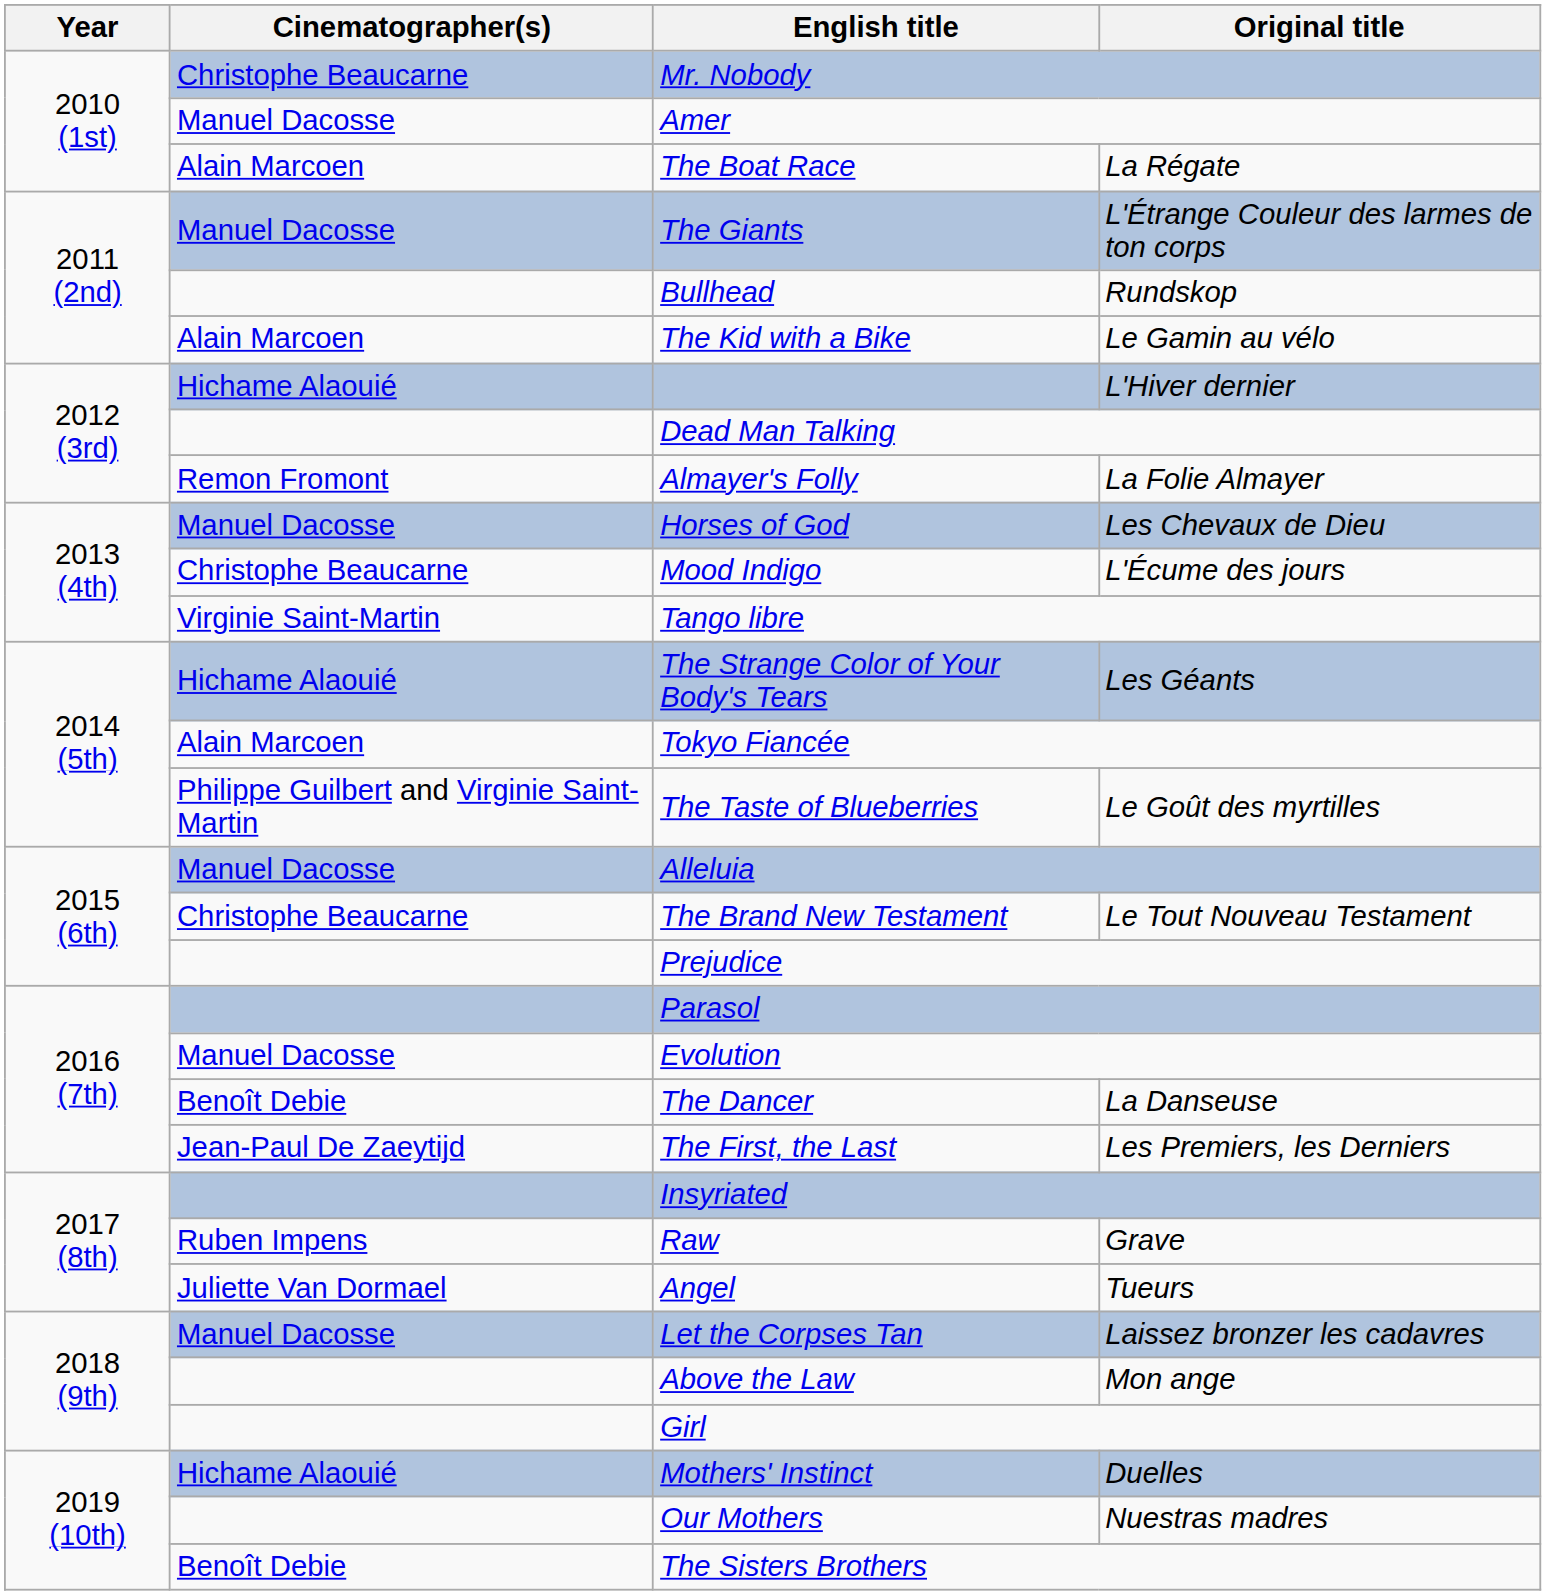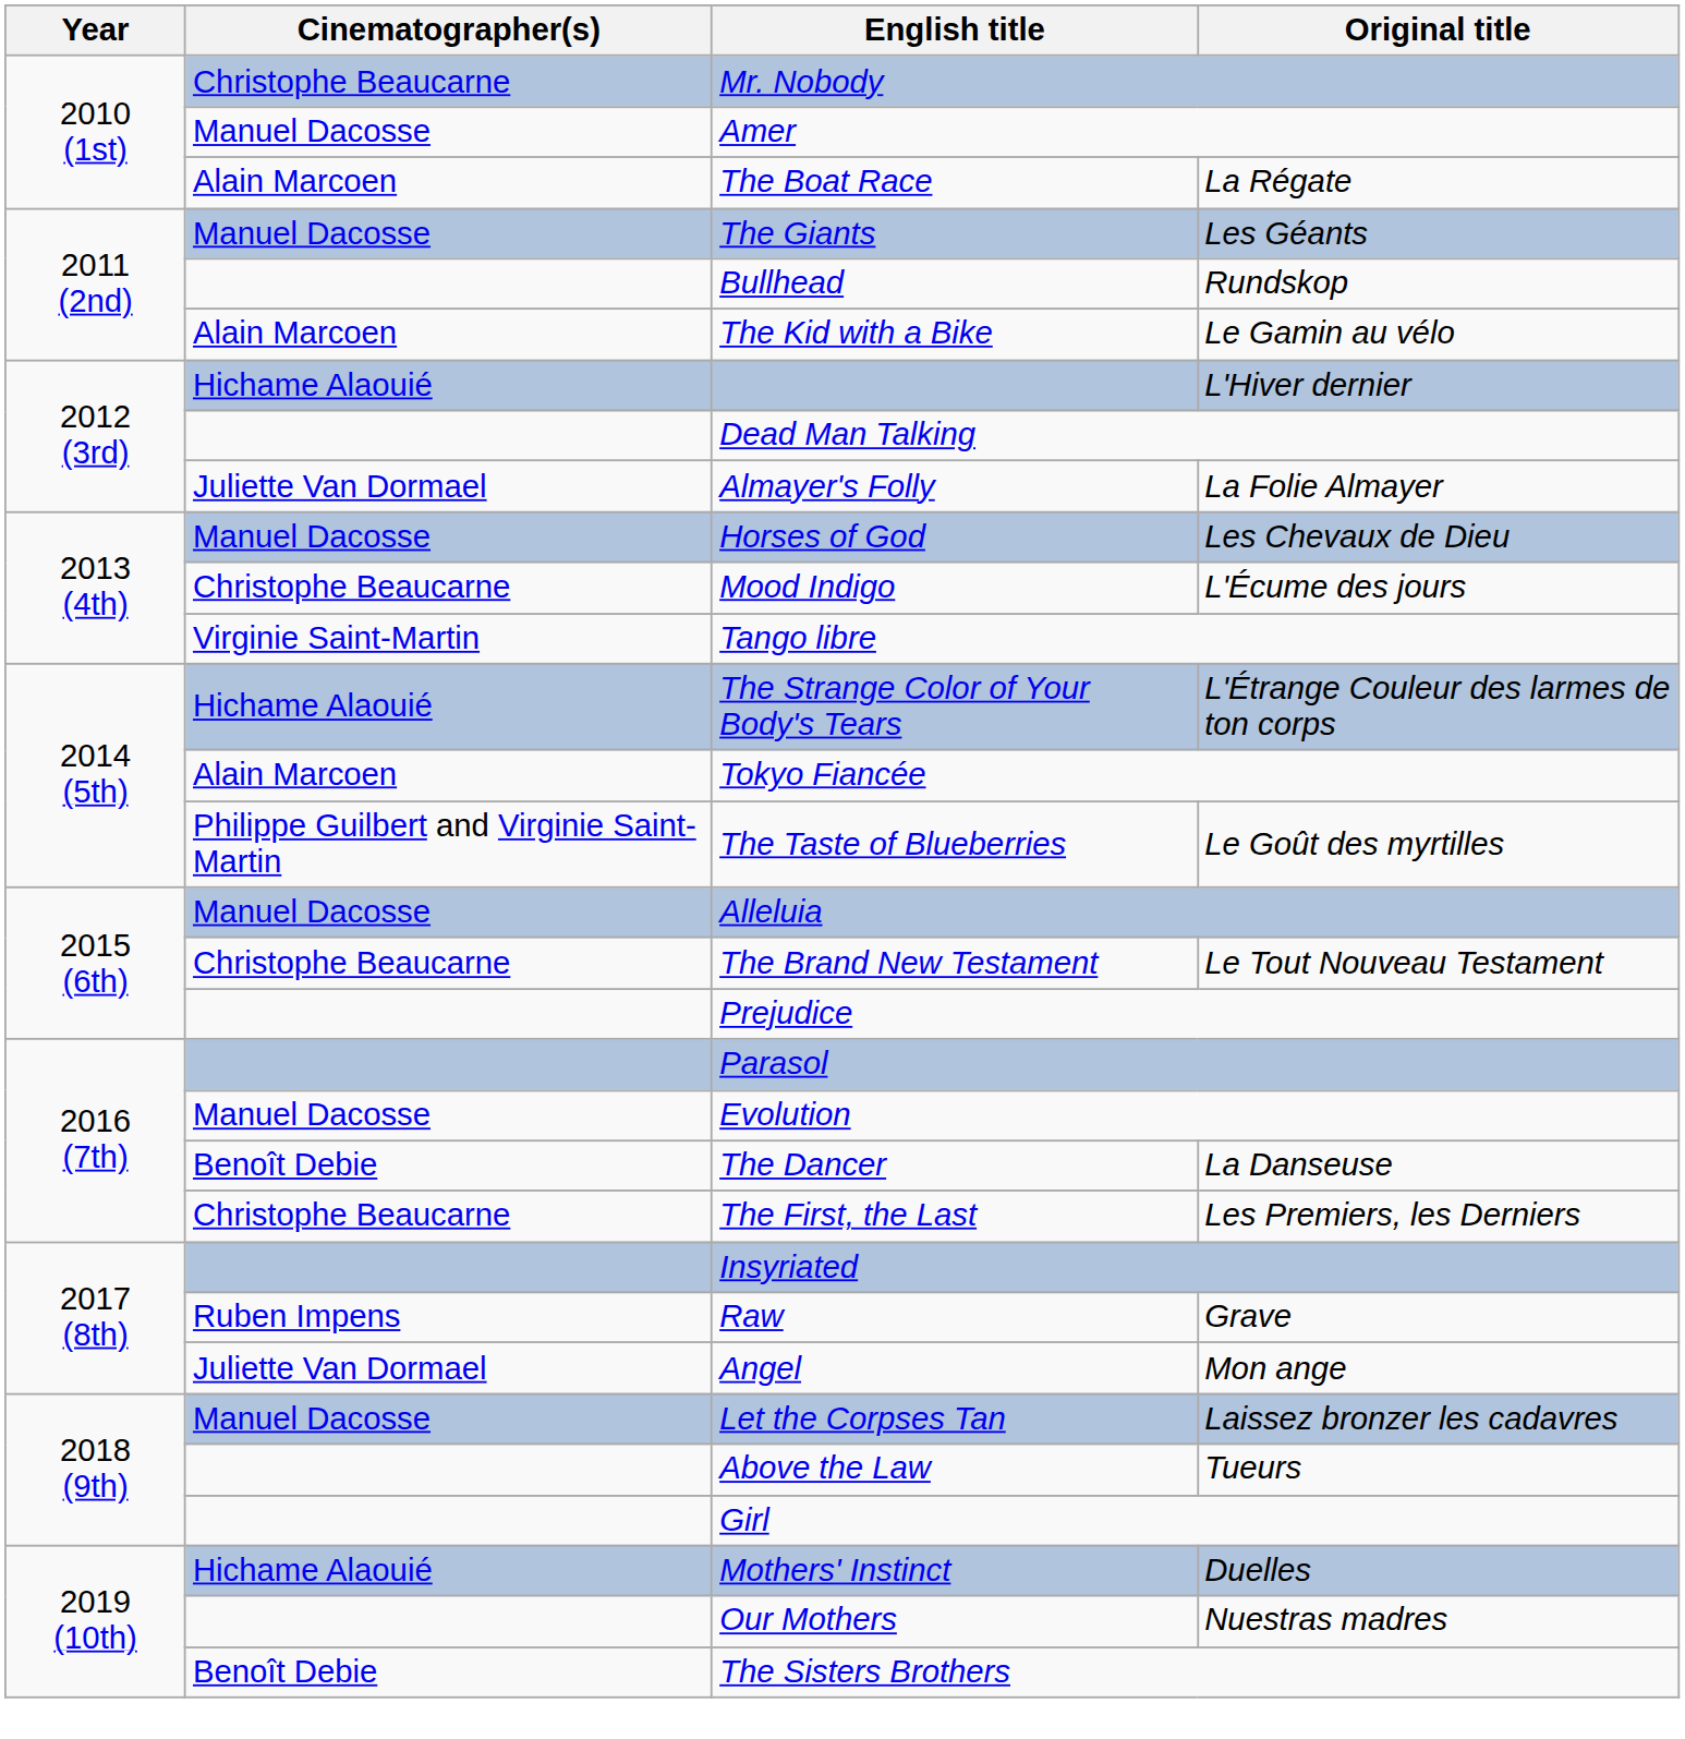The Giants | Original title: L'Étrange Couleur des larmes de ton corps -> Les Géants
Almayer's Folly | Cinematographer(s): Remon Fromont -> Juliette Van Dormael
The Strange Color of Your Body's Tears | Original title: Les Géants -> L'Étrange Couleur des larmes de ton corps
The First, the Last | Cinematographer(s): Jean-Paul De Zaeytijd -> Christophe Beaucarne
Angel | Original title: Tueurs -> Mon ange
Above the Law | Original title: Mon ange -> Tueurs
